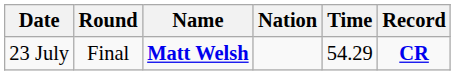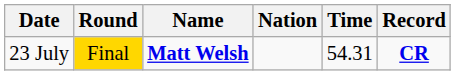23 July | Round: no background -> gold background
23 July | Time: 54.29 -> 54.31
